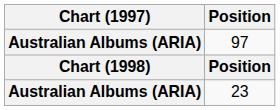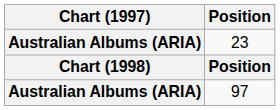rows swapped: 97 <-> 23
